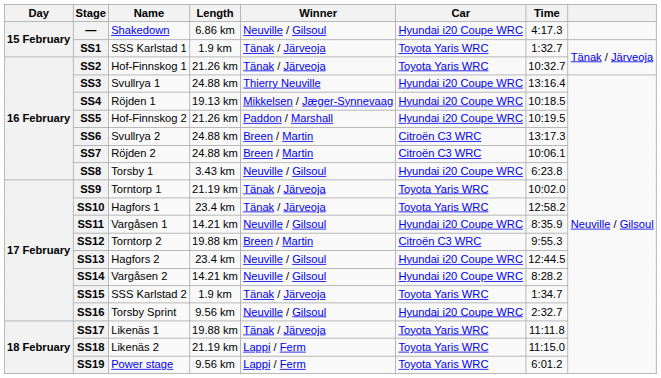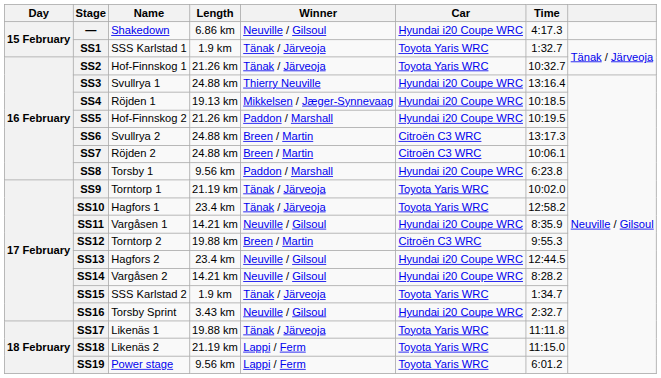SS8 | Length: 3.43 km -> 9.56 km
SS8 | Winner: Neuville / Gilsoul -> Paddon / Marshall
SS16 | Length: 9.56 km -> 3.43 km
